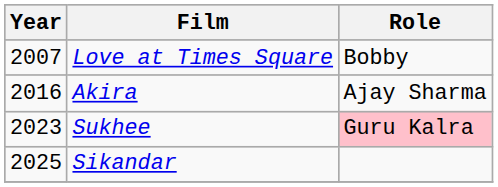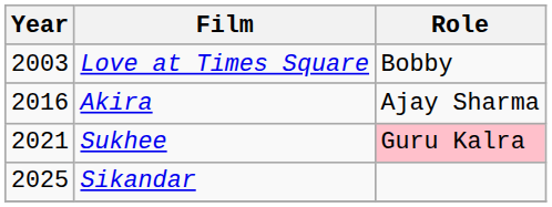Love at Times Square | Year: 2007 -> 2003
Sukhee | Year: 2023 -> 2021
